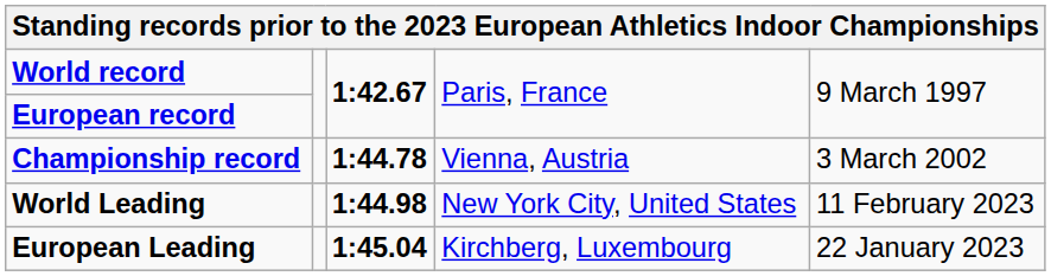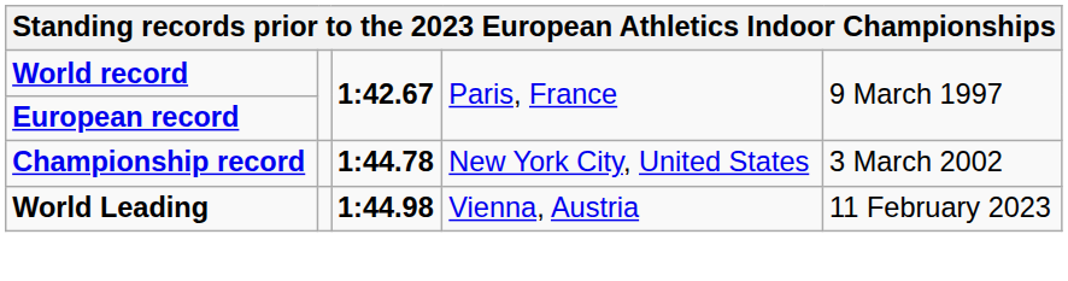Championship record | column 4: Vienna, Austria -> New York City, United States
World Leading | column 4: New York City, United States -> Vienna, Austria
- row: European Leading | 1:45.04 | Kirchberg, Luxembourg | 22 January 2023
